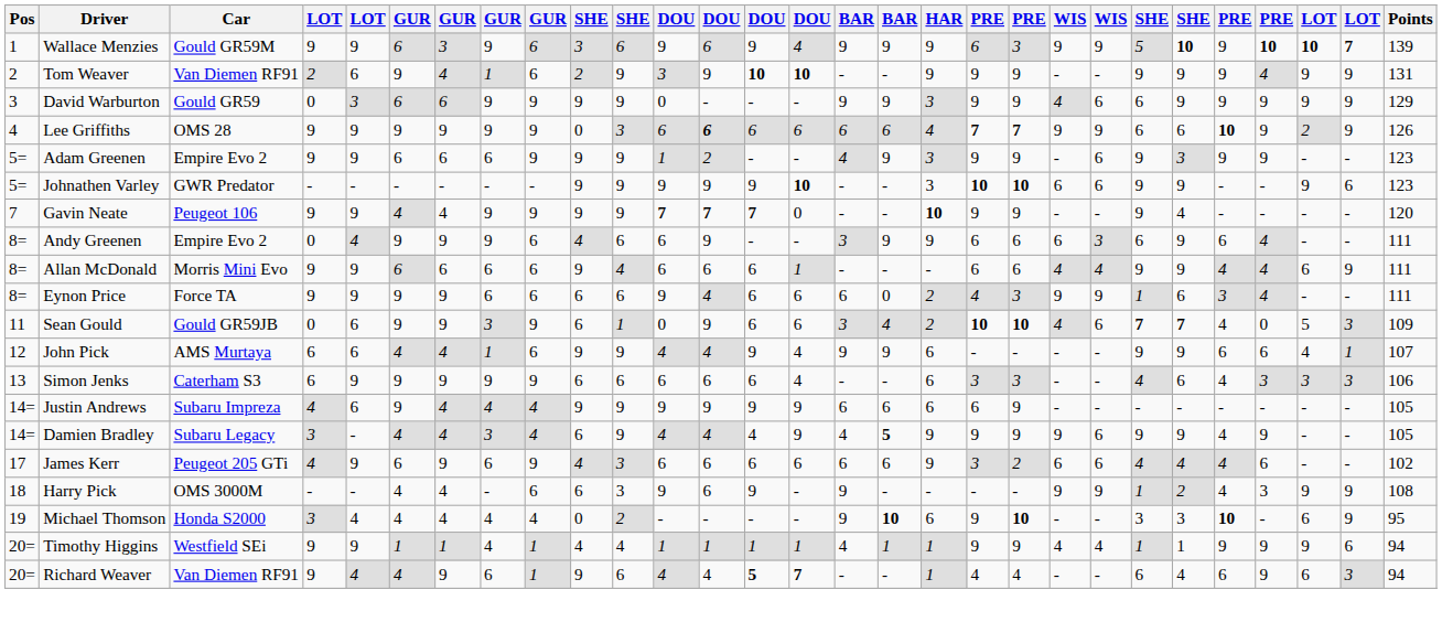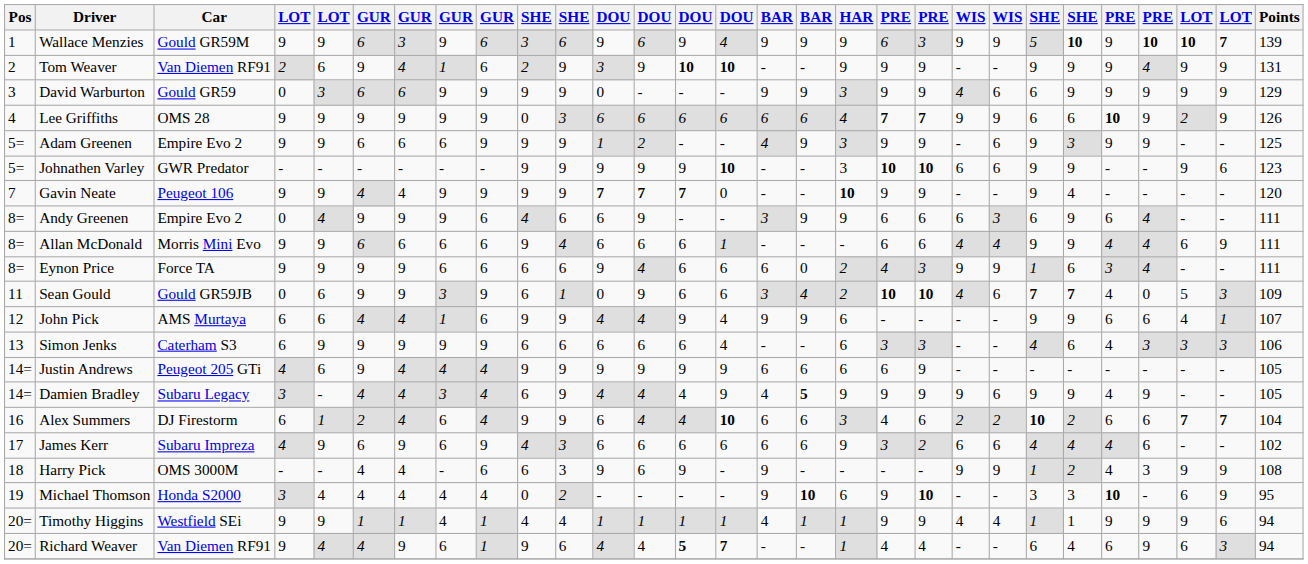Lee Griffiths | column 13: bold -> normal
Adam Greenen | Points: 123 -> 125
Justin Andrews | Car: Subaru Impreza -> Peugeot 205 GTi
+ row: 16 | Alex Summers | DJ Firestorm | 6 | 1 | 2 | 4 | 6 | 4 | 9 | 9 | 6 | 4 | 4 | 10 | 6 | 6 | 3 | 4 | 6 | 2 | 2 | 10 | 2 | 6 | 6 | 7 | 7 | 104
James Kerr | Car: Peugeot 205 GTi -> Subaru Impreza
